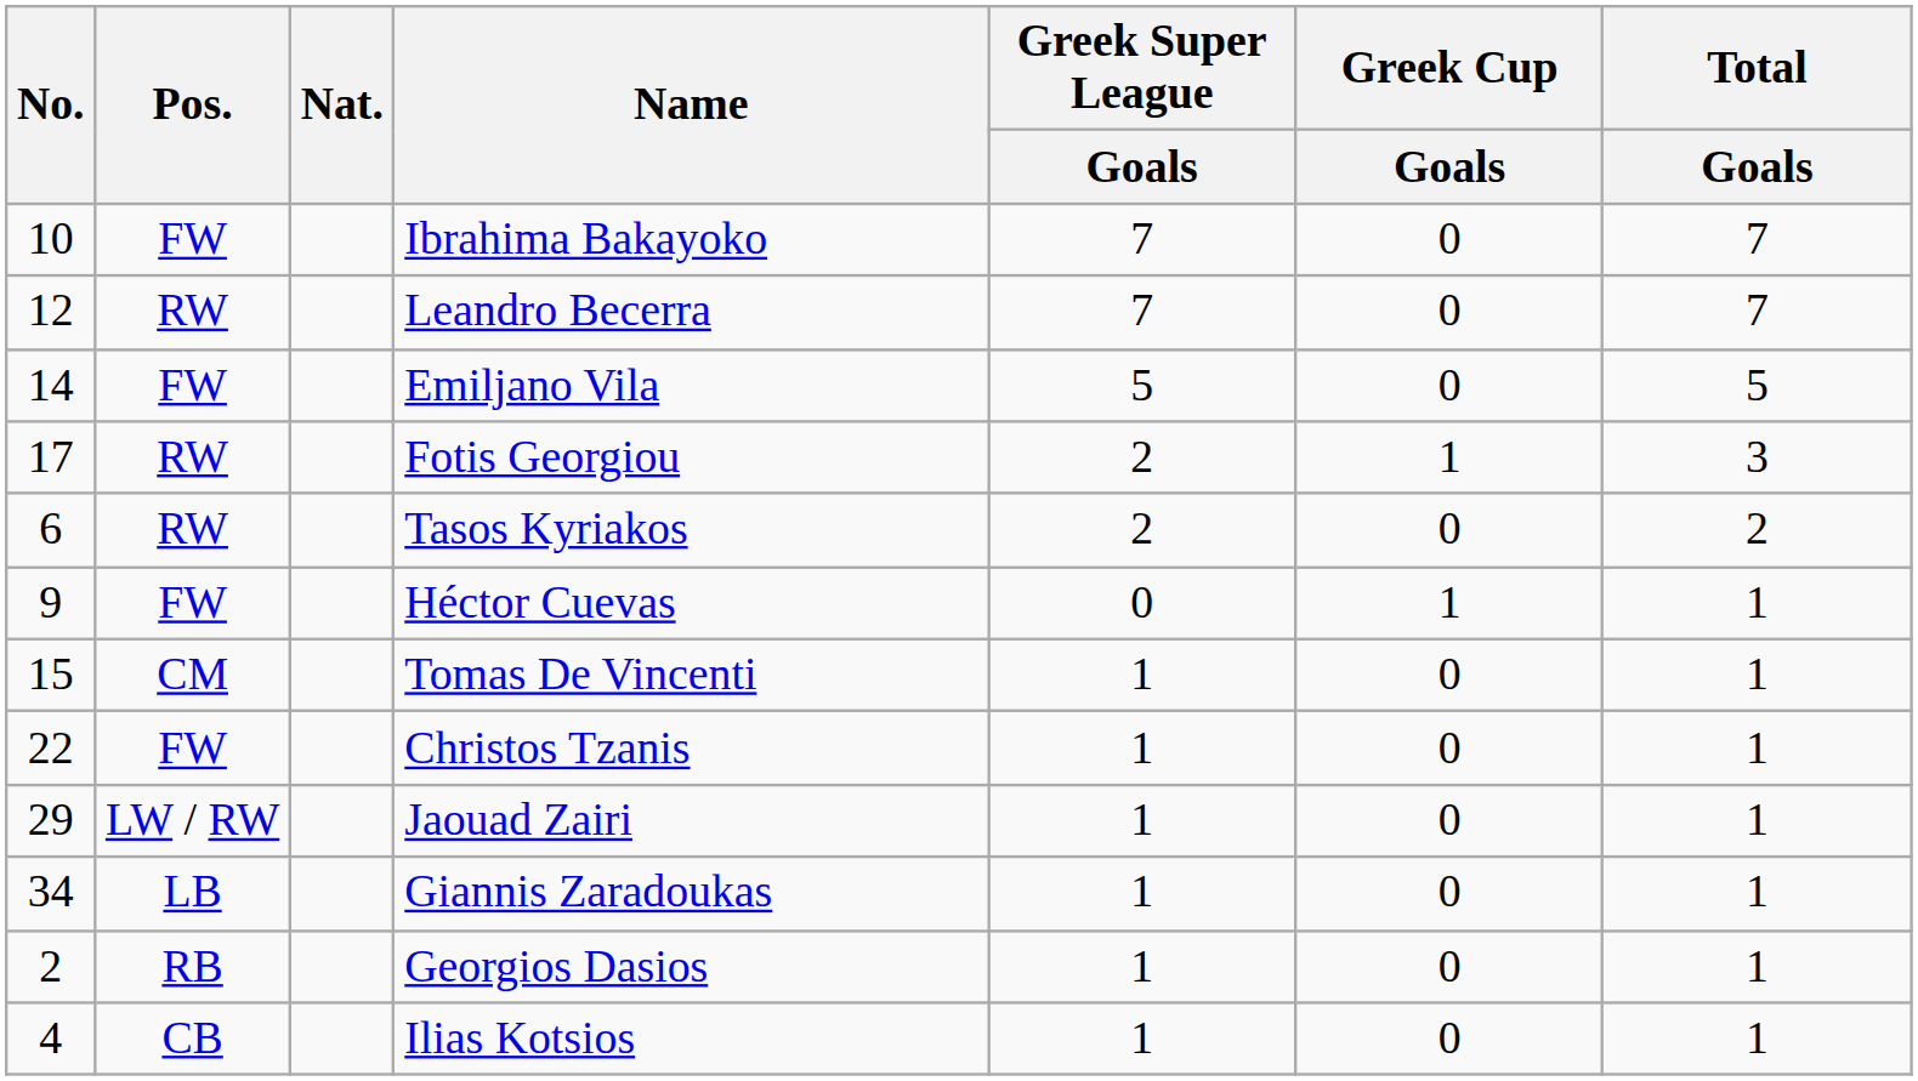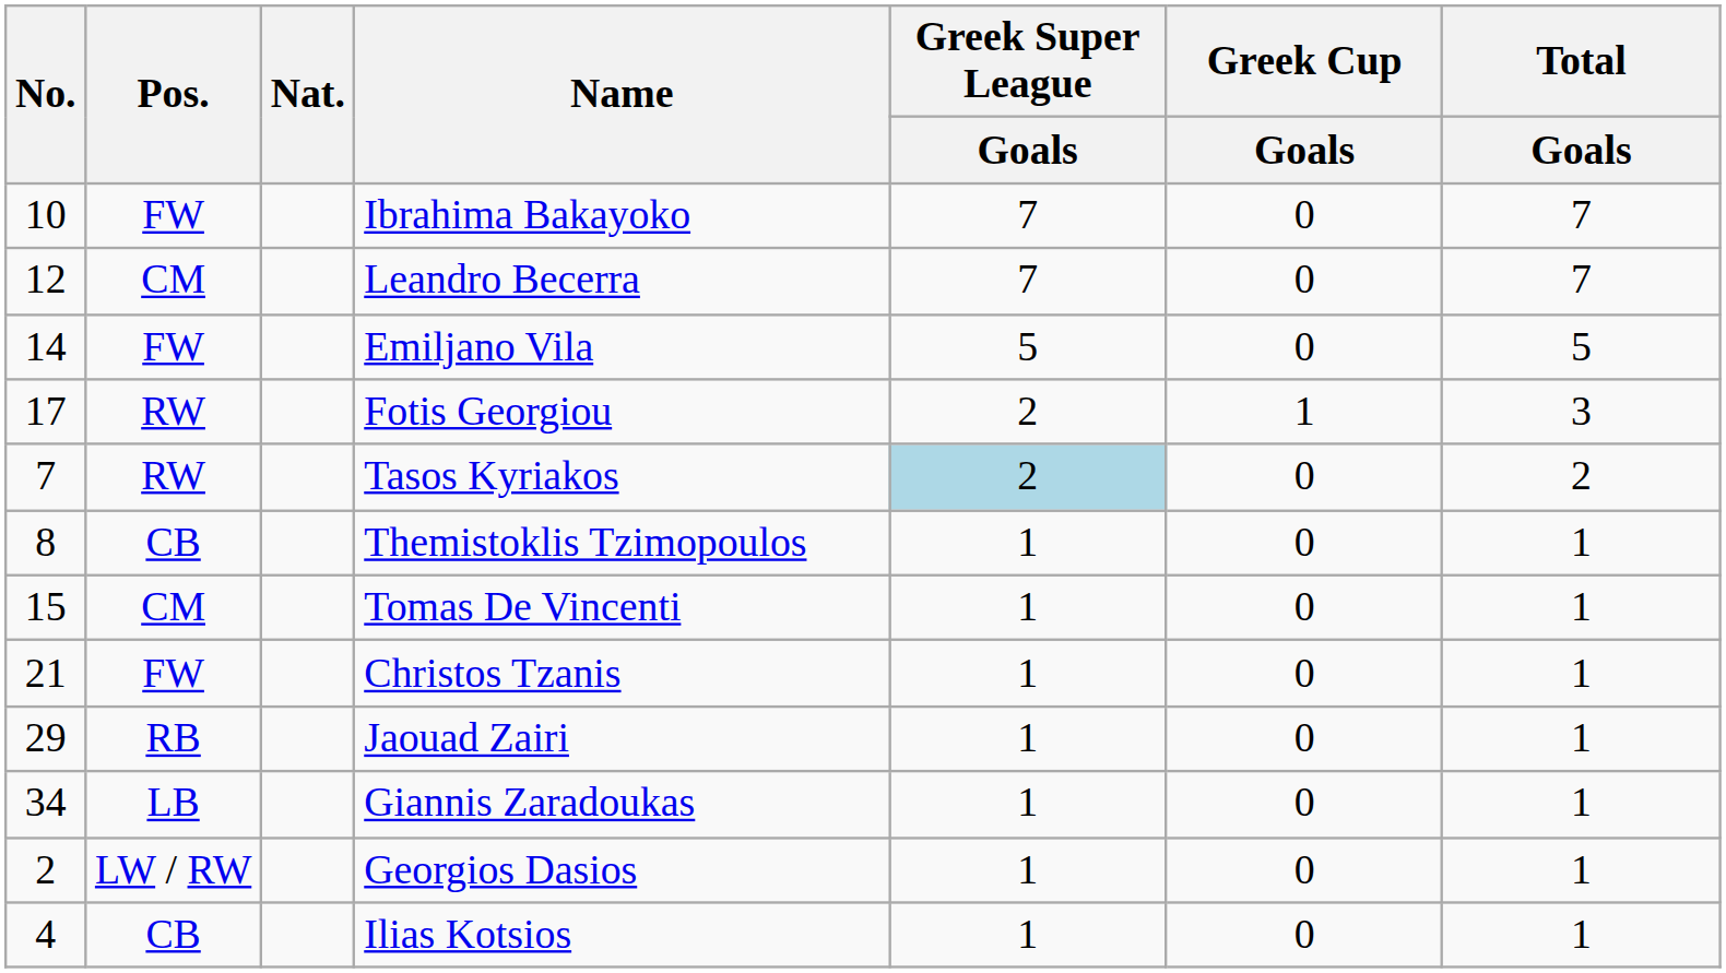Leandro Becerra | Pos.: RW -> CM
Tasos Kyriakos | No.: 6 -> 7
Tasos Kyriakos | Greek Super League / Goals: no background -> lightblue background
+ row: 8 | CB | Themistoklis Tzimopoulos | 1 | 0 | 1
- row: 9 | FW | Héctor Cuevas | 0 | 1 | 1
Christos Tzanis | No.: 22 -> 21
Jaouad Zairi | Pos.: LW / RW -> RB
Georgios Dasios | Pos.: RB -> LW / RW
